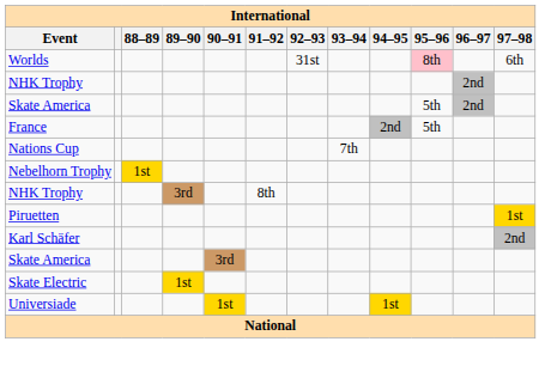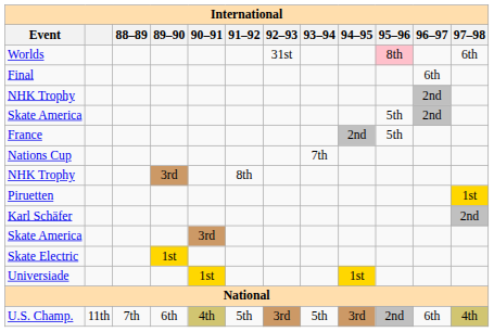+ row: Final | 6th
- row: Nebelhorn Trophy | 1st
+ row: U.S. Champ. | 11th | 7th | 6th | 4th | 5th | 3rd | 5th | 3rd | 2nd | 6th | 4th
